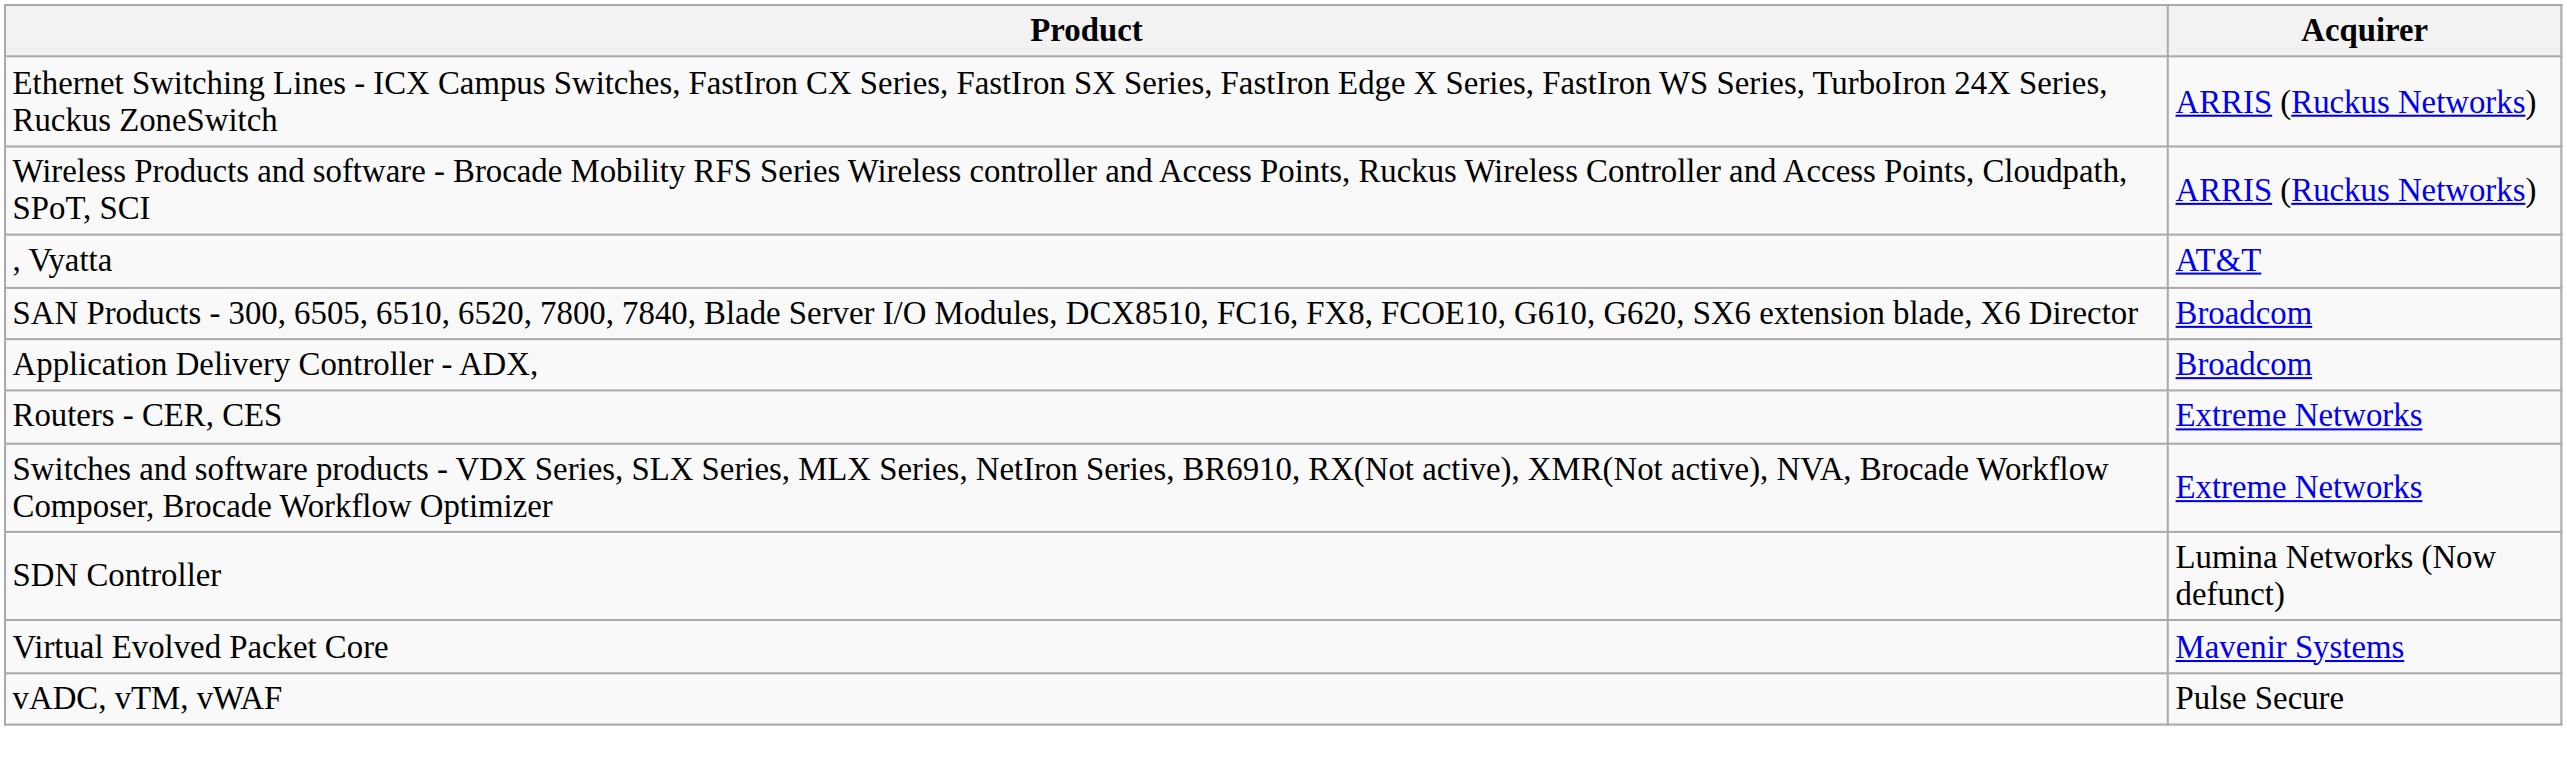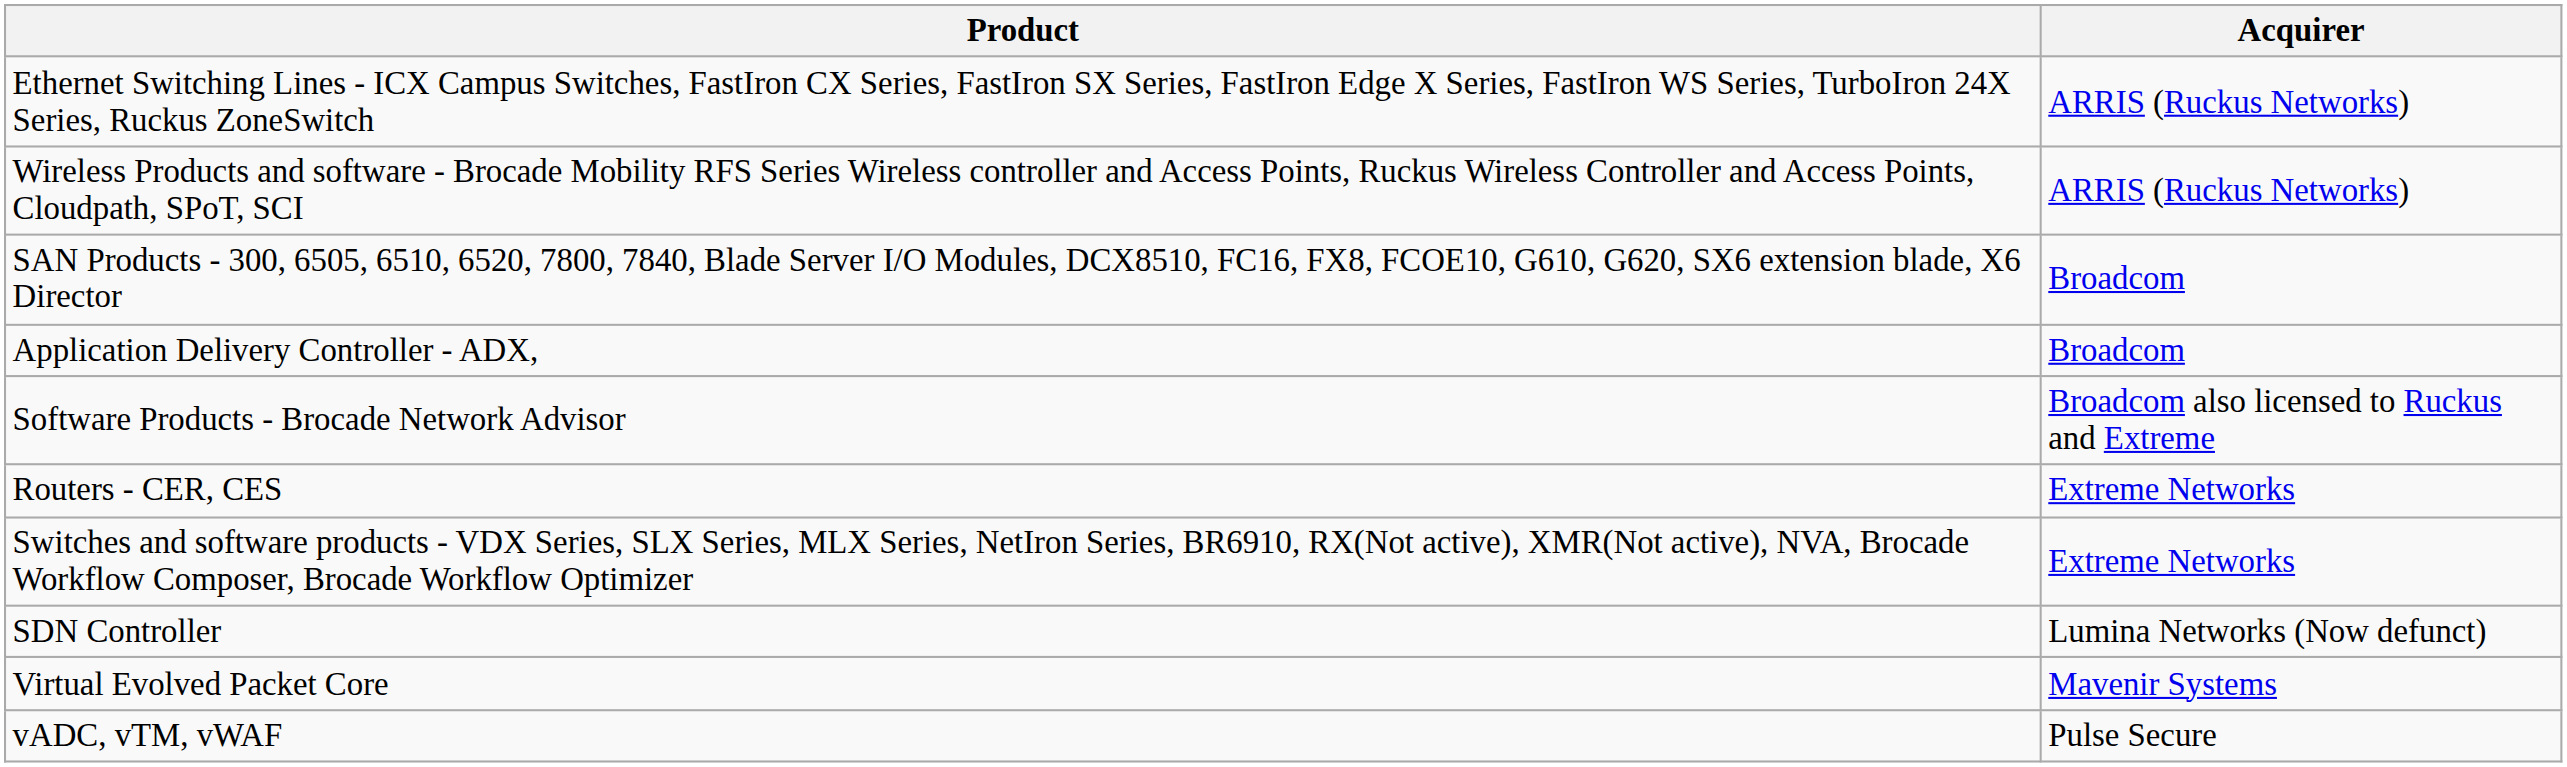- row: , Vyatta | AT&T
+ row: Software Products - Brocade Network Advisor | Broadcom also licensed to Ruckus and Extreme
